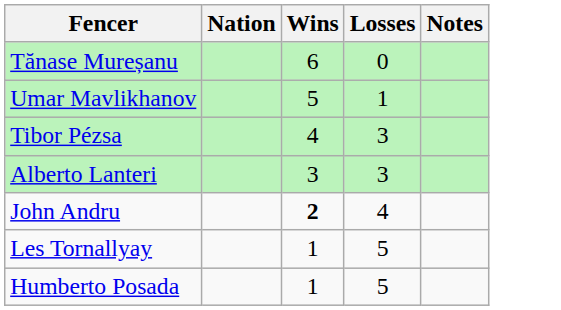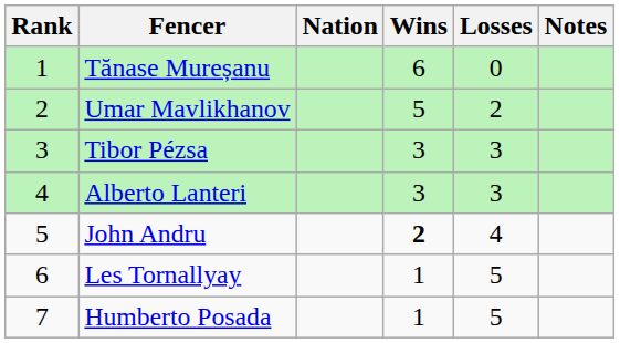+ column: Rank | 1 | 2 | 3 | 4 | 5 | 6 | 7
Umar Mavlikhanov | Losses: 1 -> 2
Tibor Pézsa | Wins: 4 -> 3
